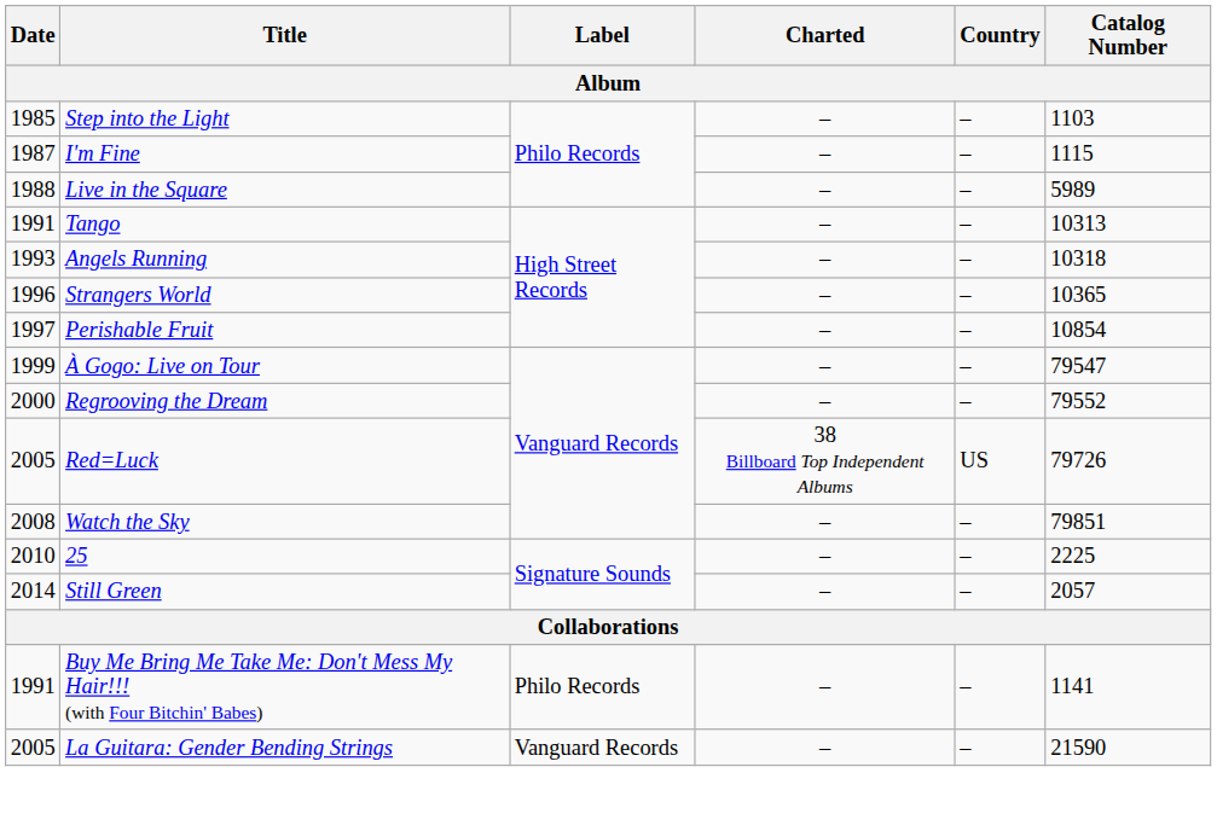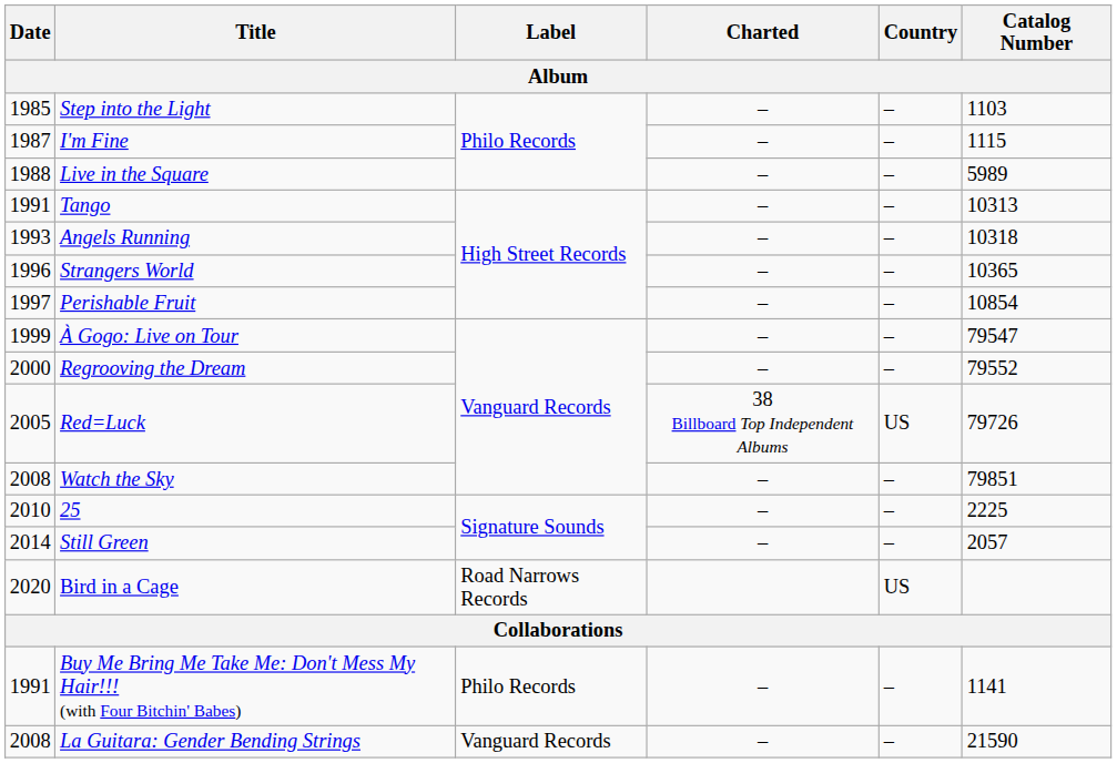+ row: 2020 | Bird in a Cage | Road Narrows Records | US
La Guitara: Gender Bending Strings | Date: 2005 -> 2008
